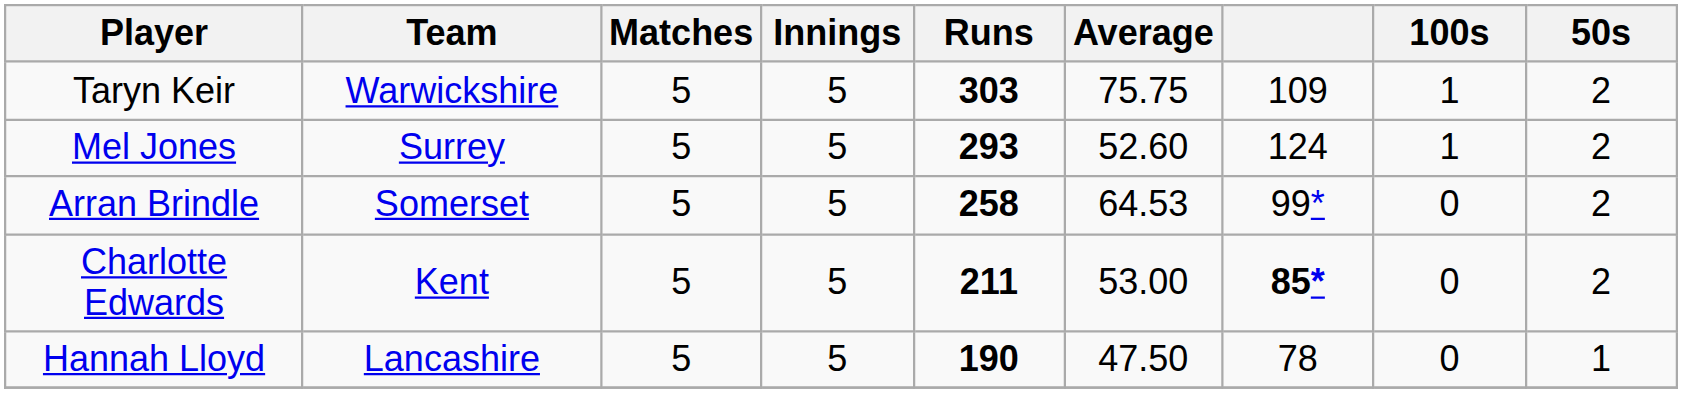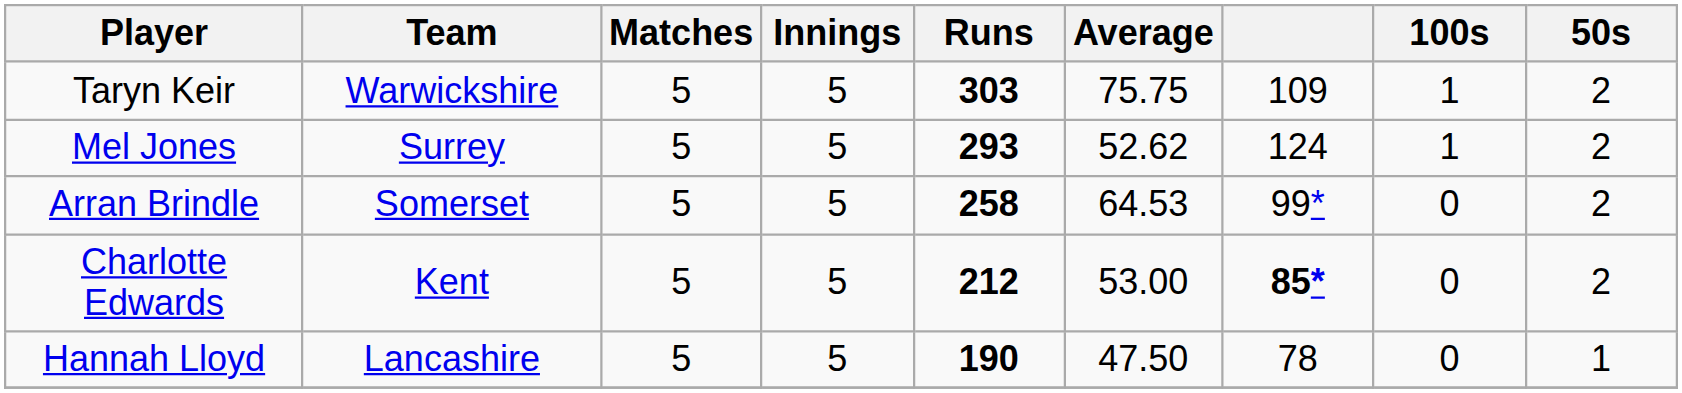Mel Jones | Average: 52.60 -> 52.62
Charlotte Edwards | Runs: 211 -> 212
